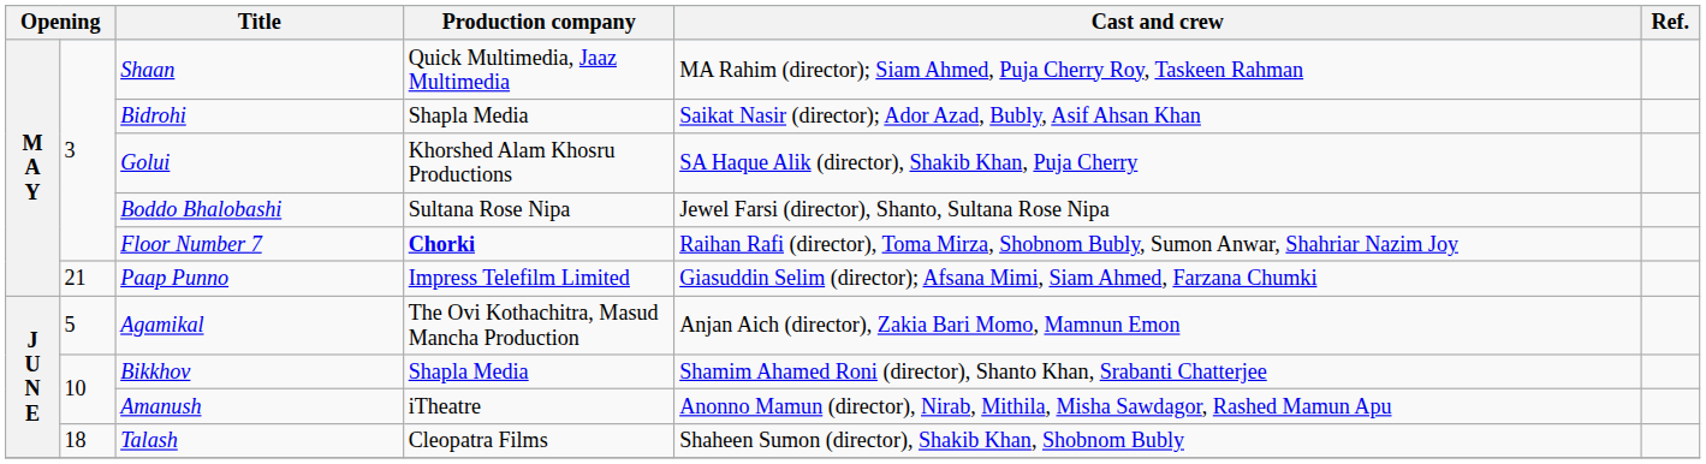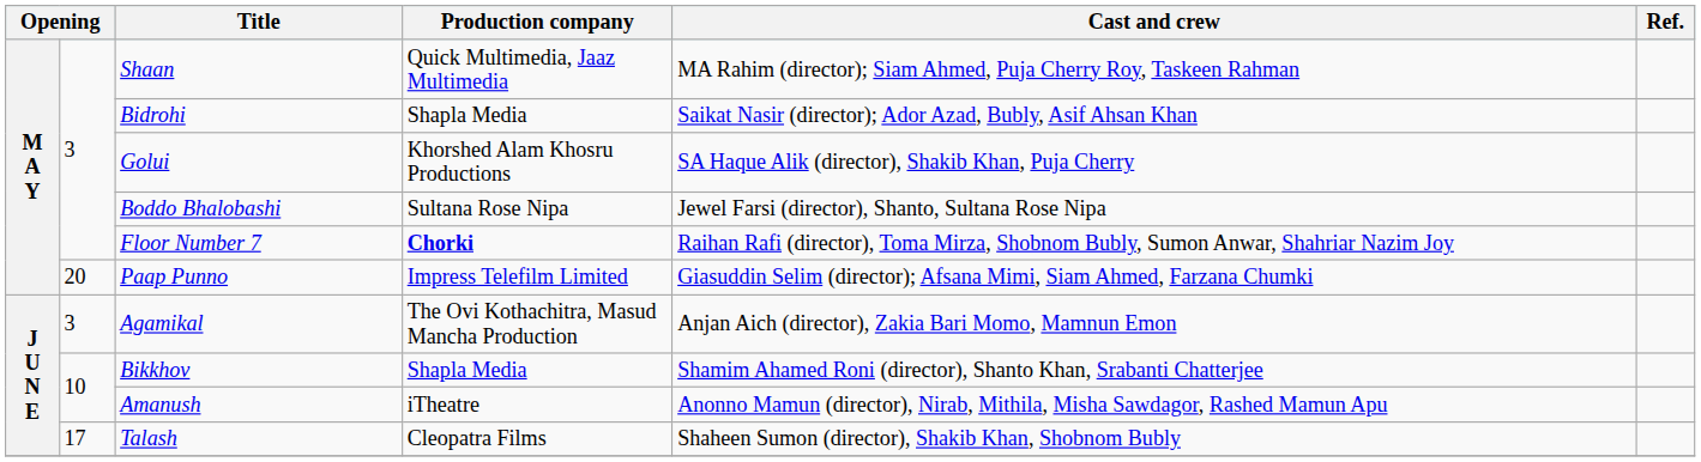Paap Punno | column 2: 21 -> 20
Agamikal | column 2: 5 -> 3
Talash | column 2: 18 -> 17
